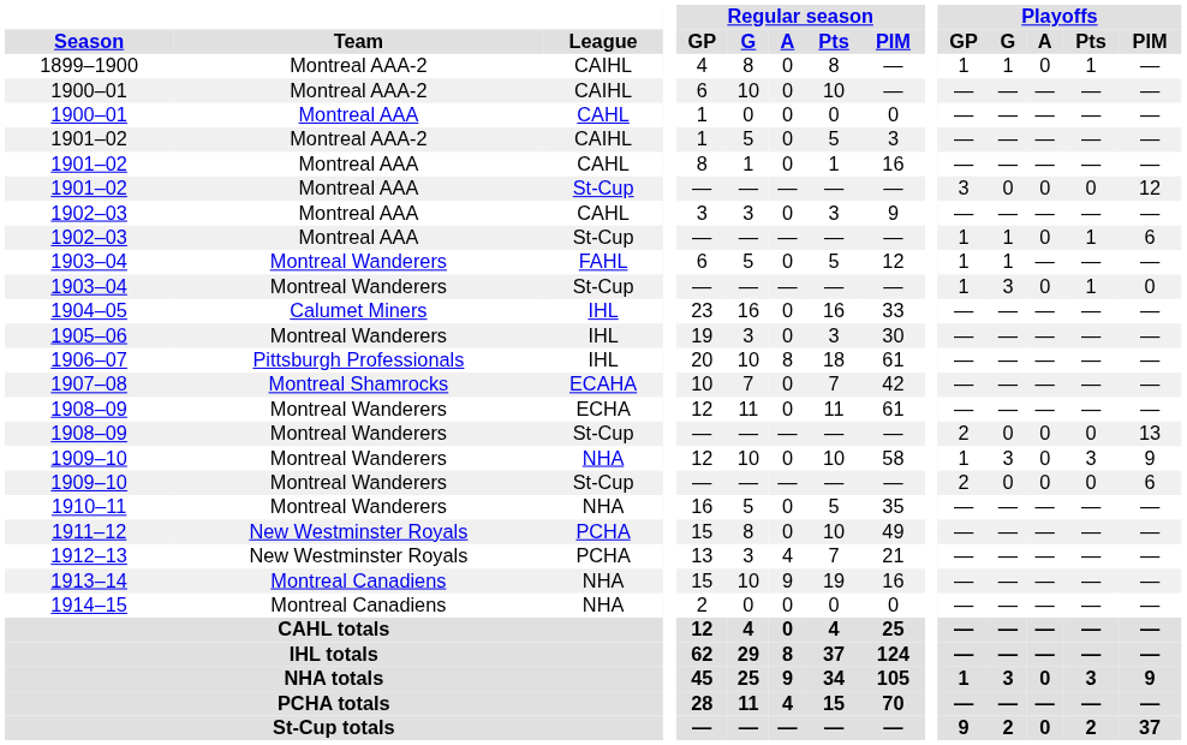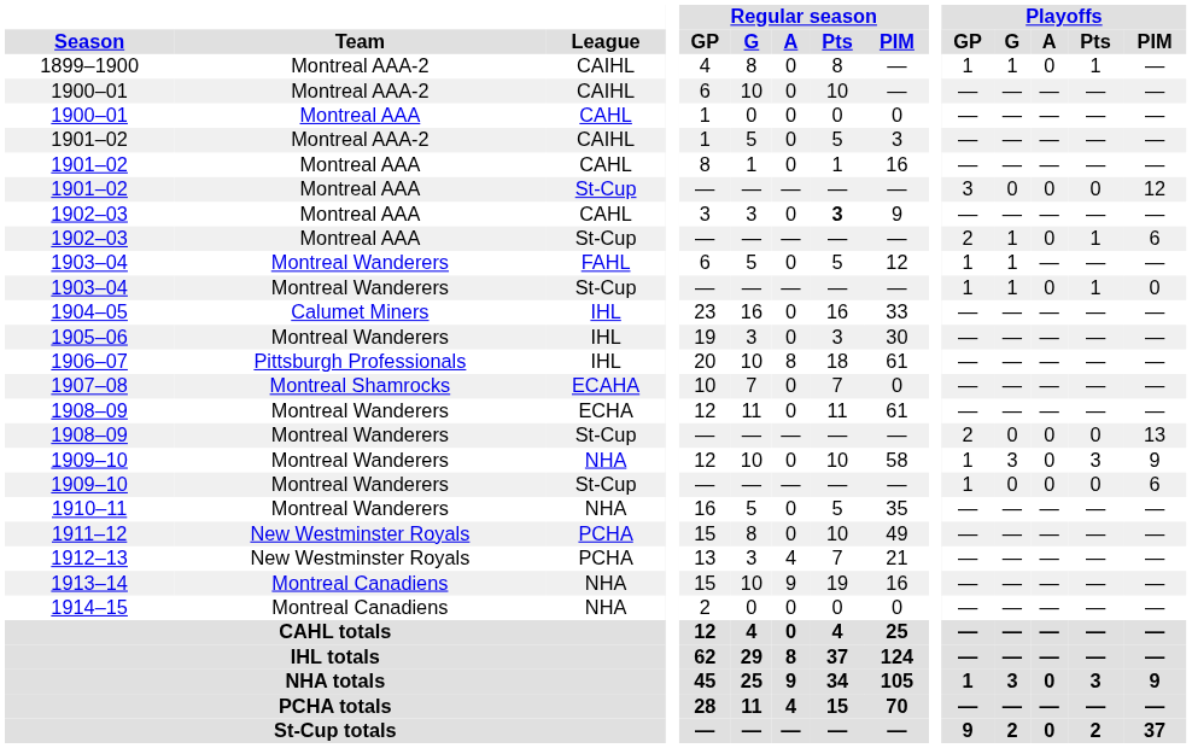1902–03 / CAHL | Regular season / Pts: normal -> bold
1902–03 / St-Cup | Playoffs / GP: 1 -> 2
1903–04 / St-Cup | Playoffs / G: 3 -> 1
1907–08 | Regular season / PIM: 42 -> 0
1909–10 / St-Cup | Playoffs / GP: 2 -> 1
